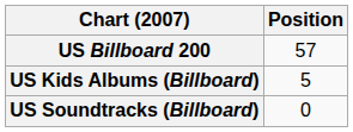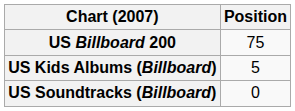US Billboard 200 | Position: 57 -> 75
